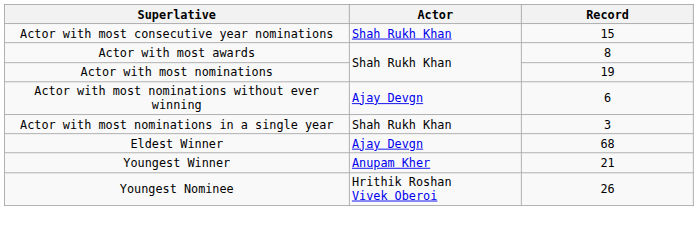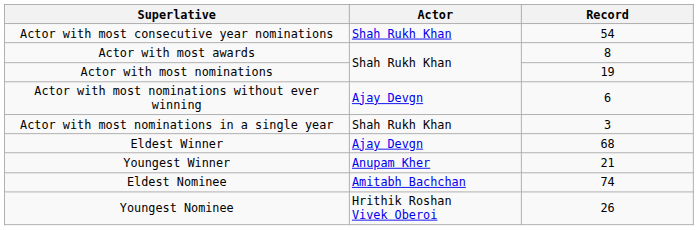Actor with most consecutive year nominations | Record: 15 -> 54
+ row: Eldest Nominee | Amitabh Bachchan | 74
